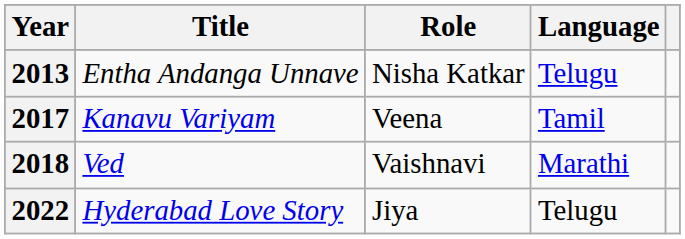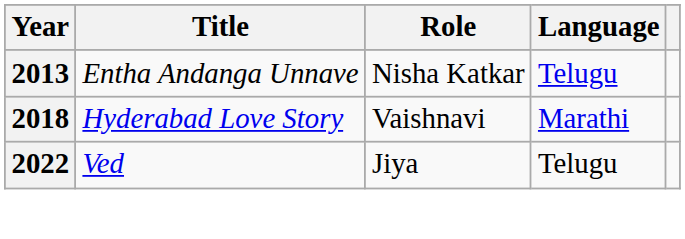- row: 2017 | Kanavu Variyam | Veena | Tamil
2018 | Title: Ved -> Hyderabad Love Story
2022 | Title: Hyderabad Love Story -> Ved
